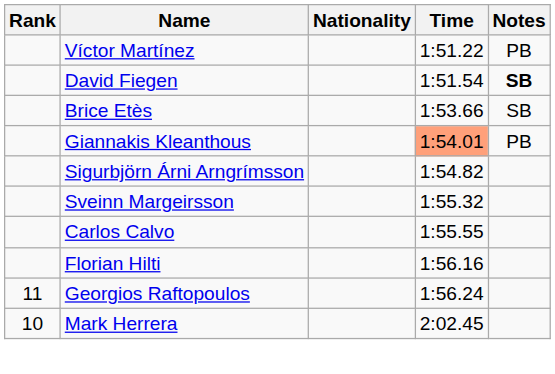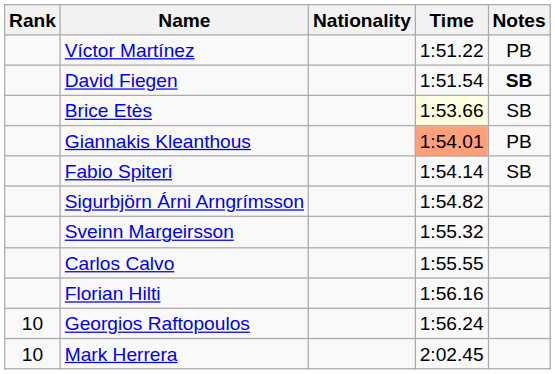Brice Etès | Time: no background -> lightyellow background
+ row: Fabio Spiteri | 1:54.14 | SB
Georgios Raftopoulos | Rank: 11 -> 10
